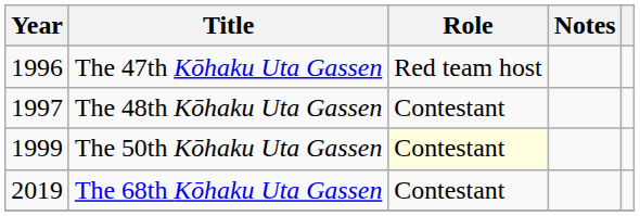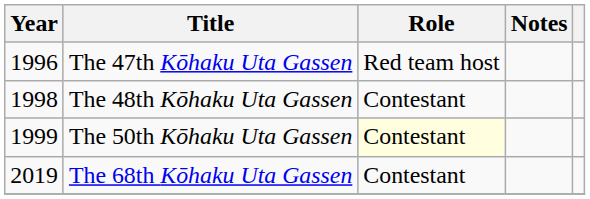The 48th Kōhaku Uta Gassen | Year: 1997 -> 1998
